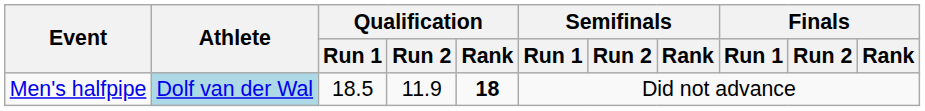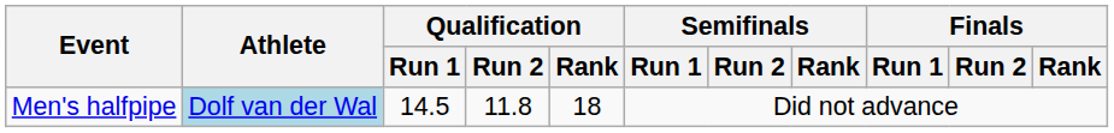Men's halfpipe | Qualification / Run 1: 18.5 -> 14.5
Men's halfpipe | Qualification / Run 2: 11.9 -> 11.8
Men's halfpipe | Qualification / Rank: bold -> normal
